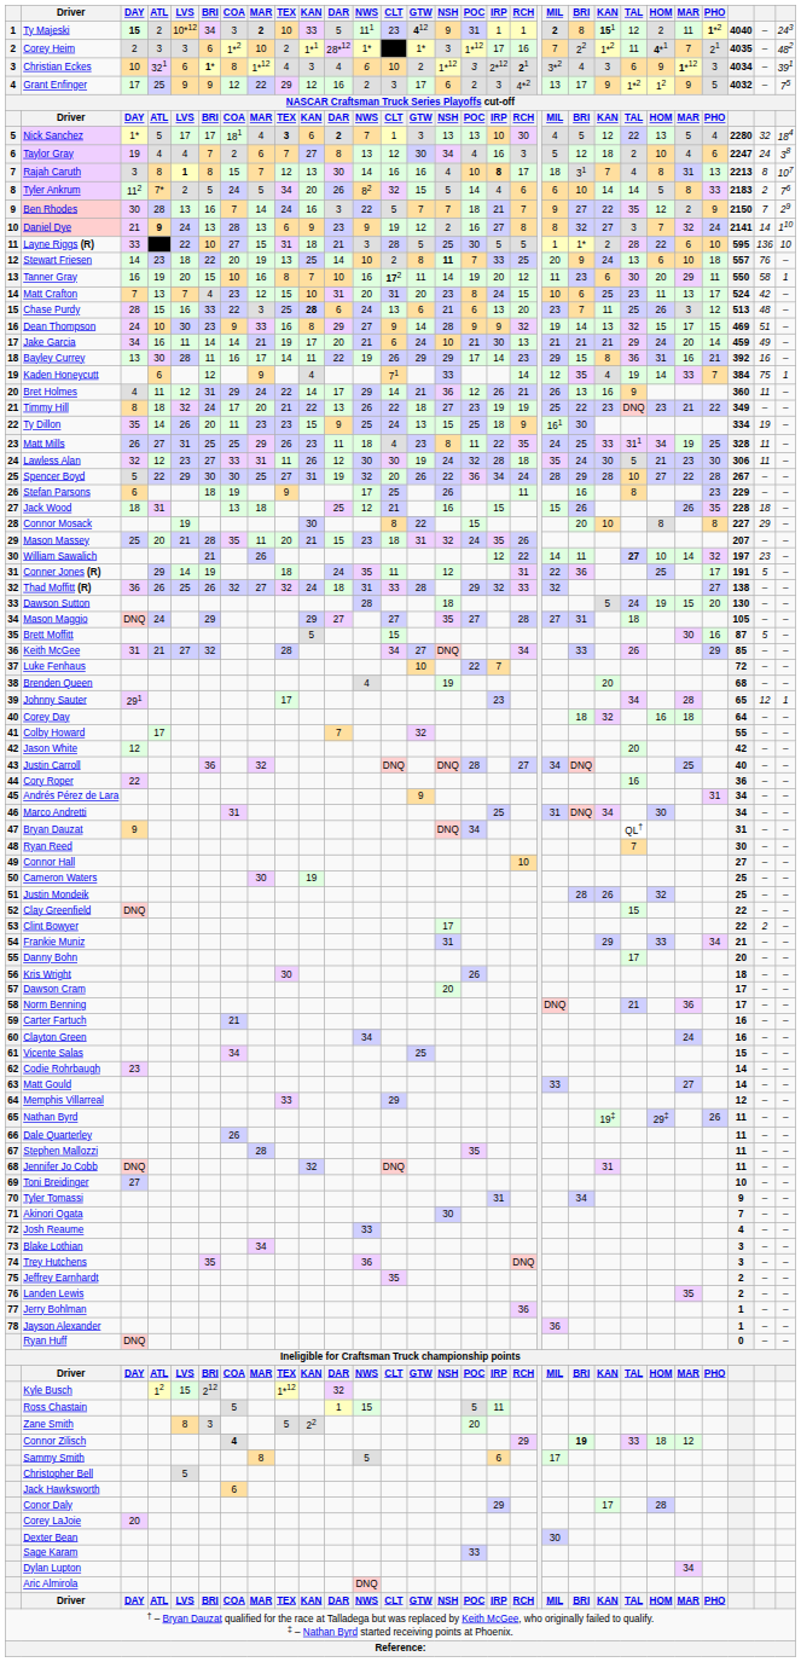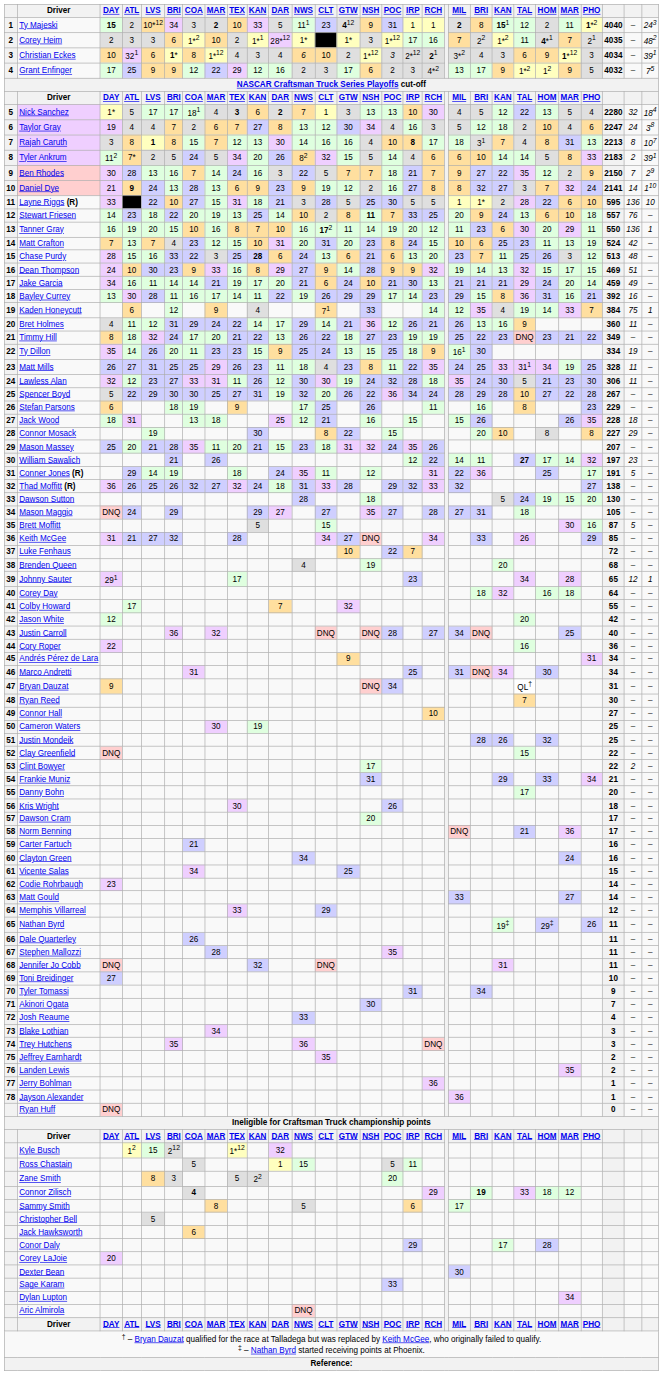Tyler Ankrum | column 29: 76 -> 391
Tanner Gray | column 28: 58 -> 136
Matt Crafton | PHO: 17 -> 19
William Sawalich | HOM: 10 -> 17
